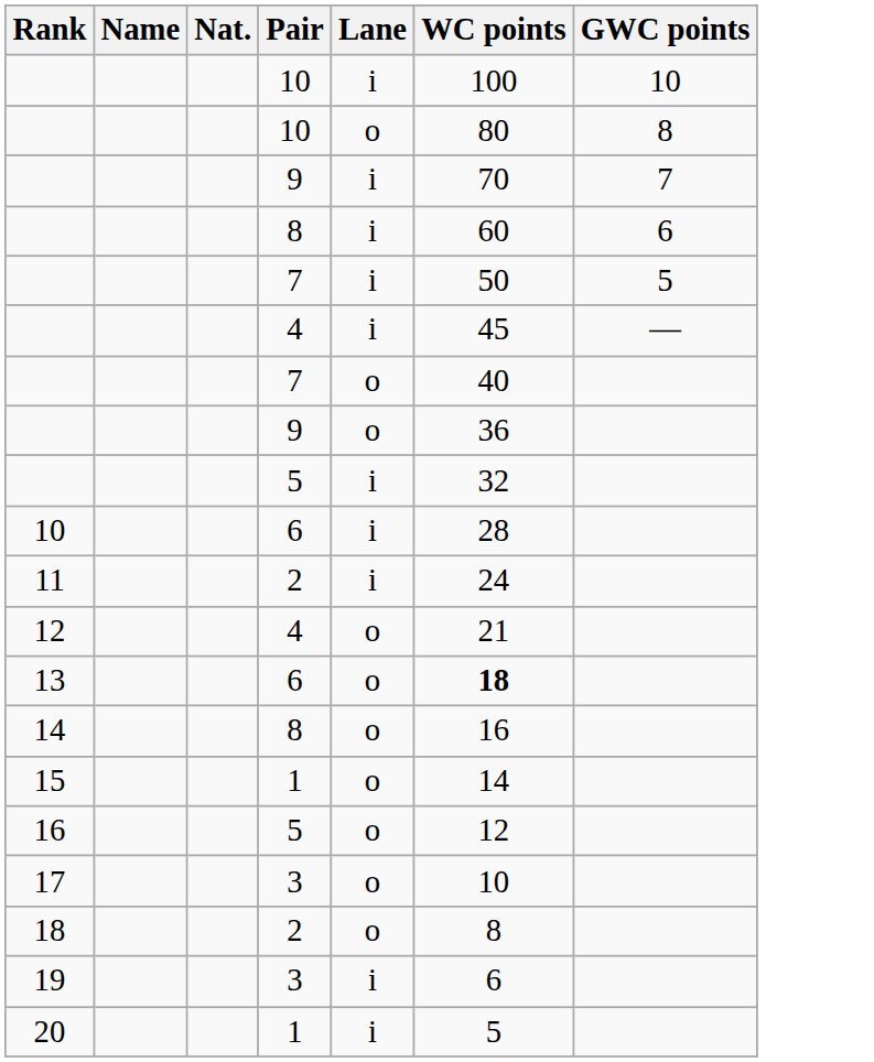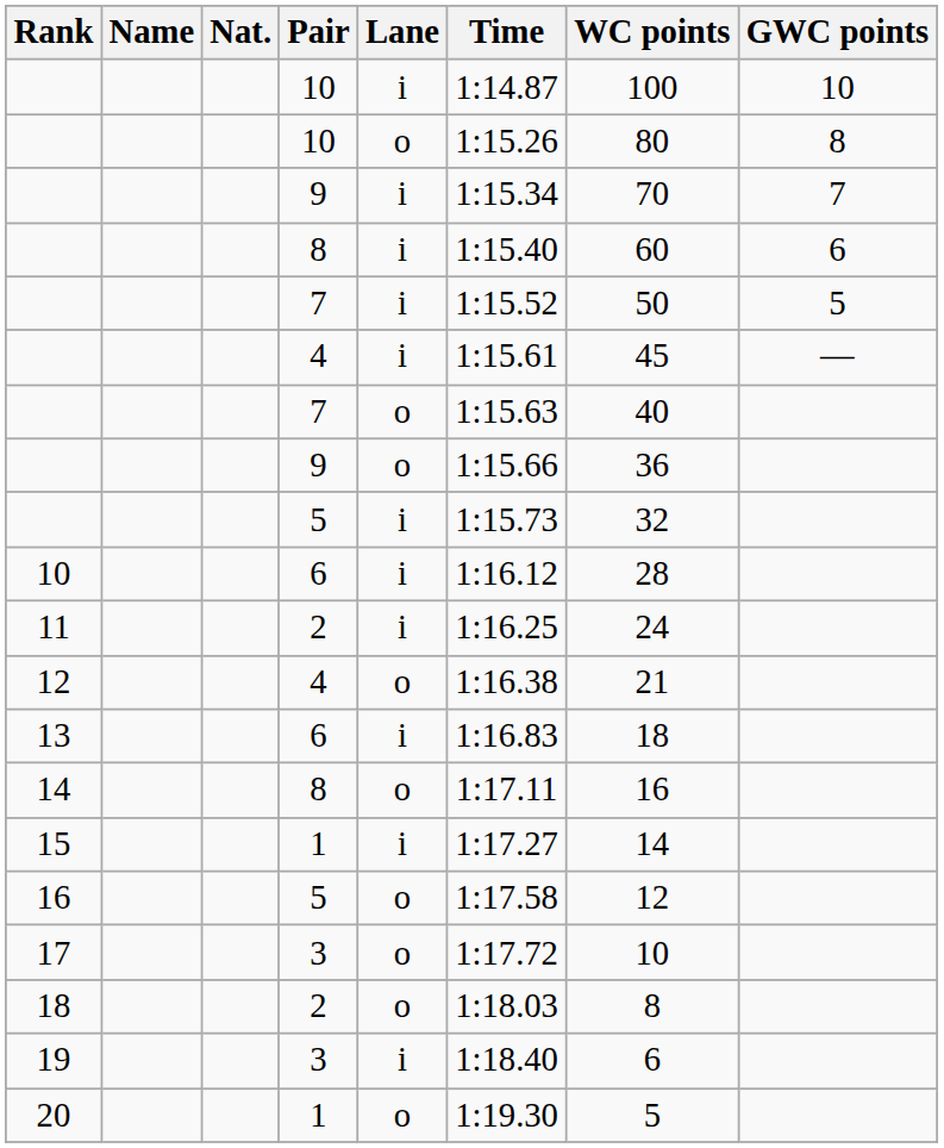+ column: Time | 1:14.87 | 1:15.26 | 1:15.34 | 1:15.40 | 1:15.52 | 1:15.61 | 1:15.63 | 1:15.66 | 1:15.73 | 1:16.12 | 1:16.25 | 1:16.38 | 1:16.83 | 1:17.11 | 1:17.27 | 1:17.58 | 1:17.72 | 1:18.03 | 1:18.40 | 1:19.30
13 | Lane: o -> i
13 | WC points: bold -> normal
15 | Lane: o -> i
20 | Lane: i -> o
